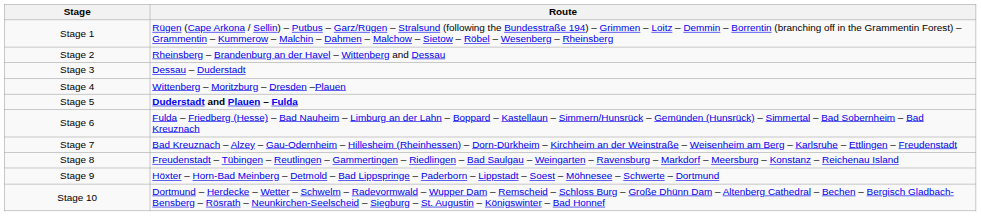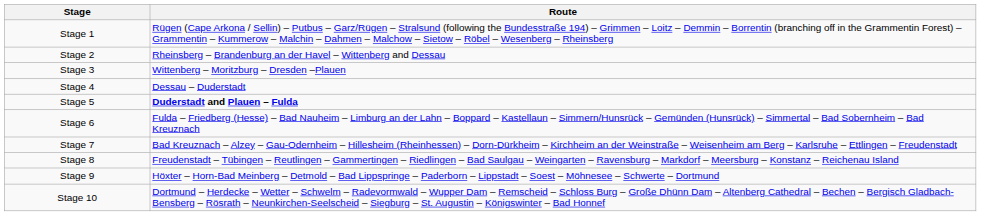Stage 3 | Route: Dessau – Duderstadt -> Wittenberg – Moritzburg – Dresden –Plauen
Stage 4 | Route: Wittenberg – Moritzburg – Dresden –Plauen -> Dessau – Duderstadt
